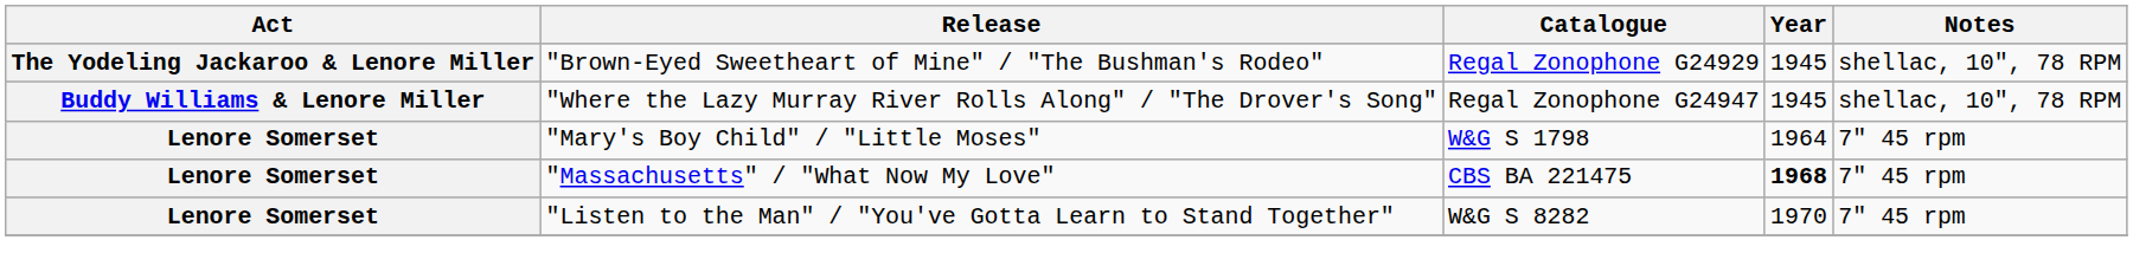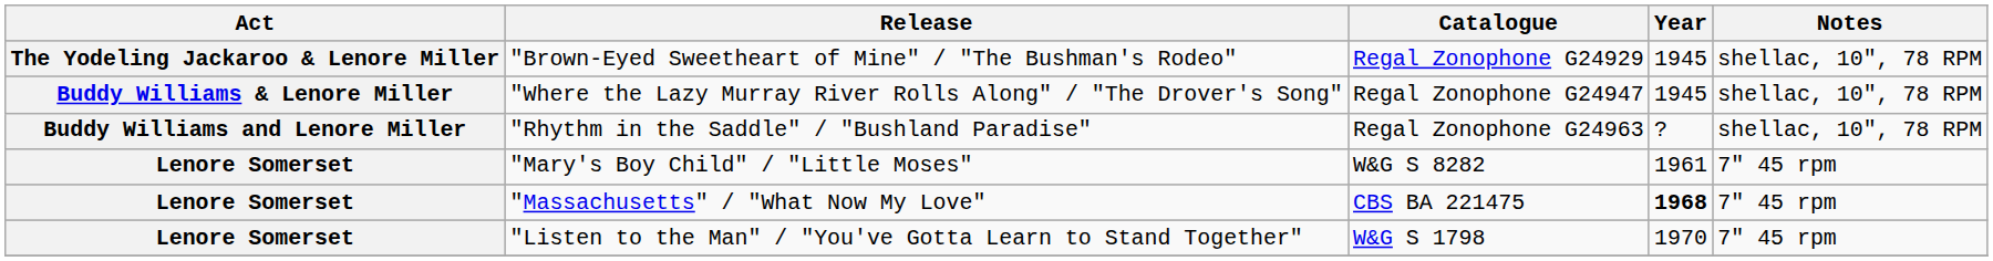+ row: Buddy Williams and Lenore Miller | "Rhythm in the Saddle" / "Bushland Paradise" | Regal Zonophone G24963 | ? | shellac, 10", 78 RPM
"Mary's Boy Child" / "Little Moses" | Catalogue: W&G S 1798 -> W&G S 8282
"Mary's Boy Child" / "Little Moses" | Year: 1964 -> 1961
"Listen to the Man" / "You've Gotta Learn to Stand Together" | Catalogue: W&G S 8282 -> W&G S 1798
